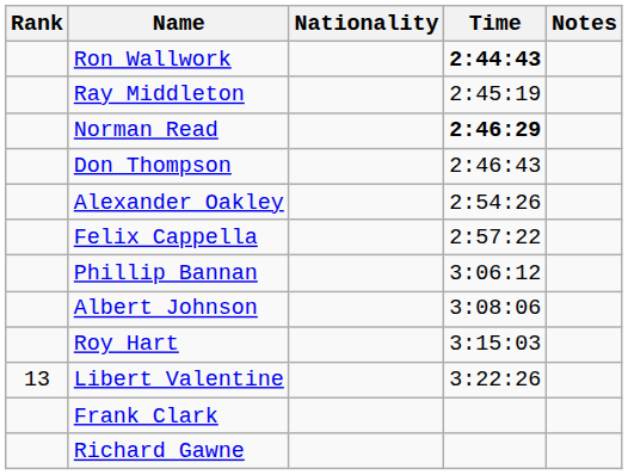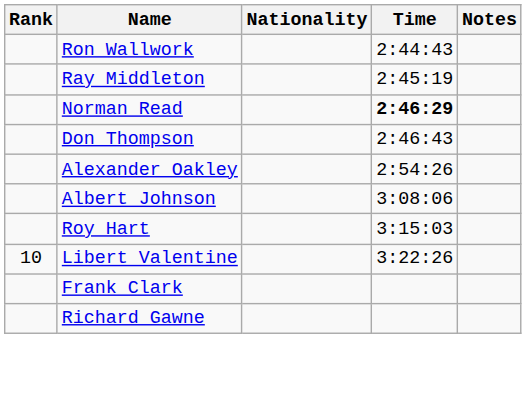Ron Wallwork | Time: bold -> normal
- row: Felix Cappella | 2:57:22
- row: Phillip Bannan | 3:06:12
Libert Valentine | Rank: 13 -> 10
